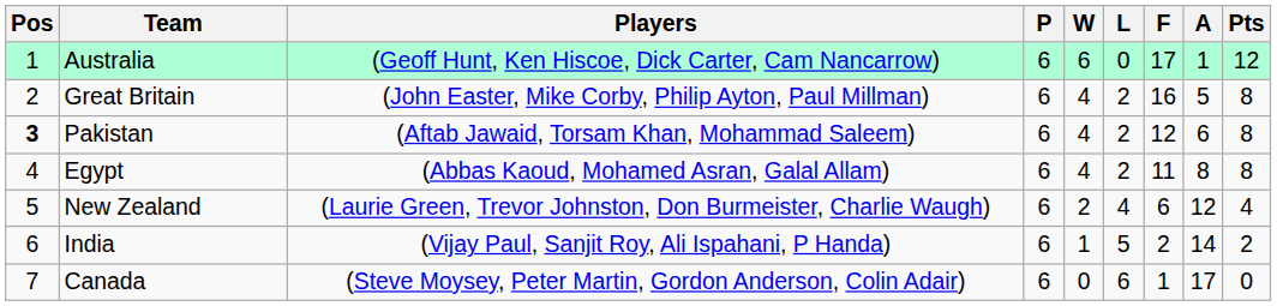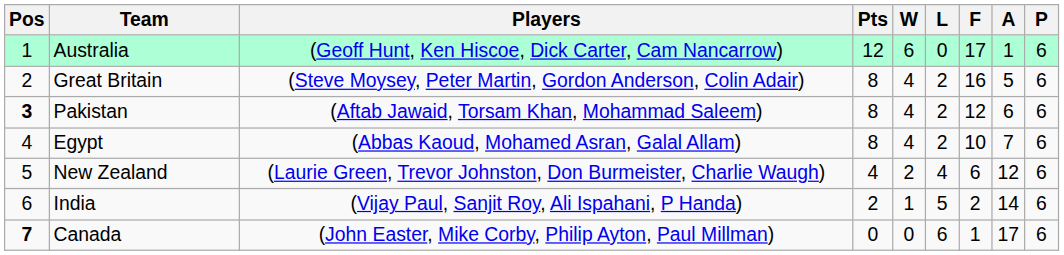columns swapped: P <-> Pts
Great Britain | Players: (John Easter, Mike Corby, Philip Ayton, Paul Millman) -> (Steve Moysey, Peter Martin, Gordon Anderson, Colin Adair)
Egypt | F: 11 -> 10
Egypt | A: 8 -> 7
Canada | Pos: normal -> bold
Canada | Players: (Steve Moysey, Peter Martin, Gordon Anderson, Colin Adair) -> (John Easter, Mike Corby, Philip Ayton, Paul Millman)
